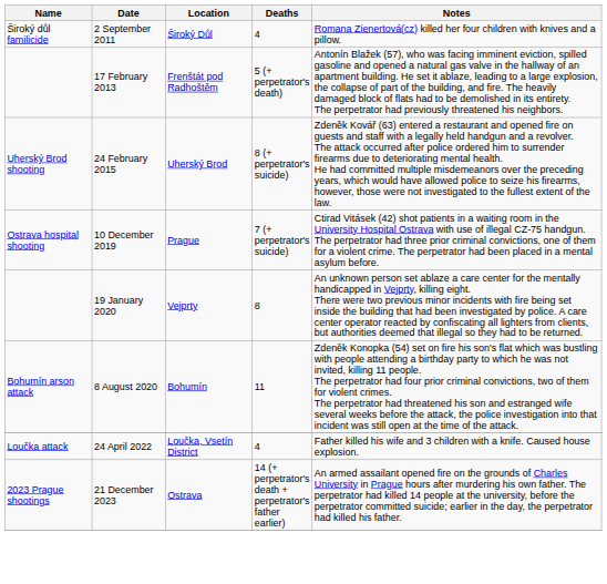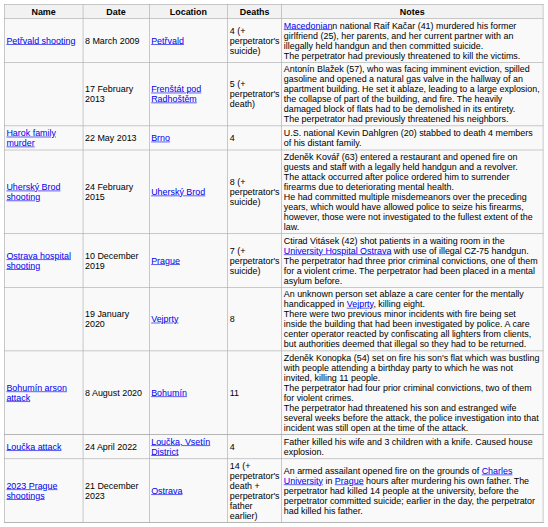+ row: Petřvald shooting | 8 March 2009 | Petřvald | 4 (+ perpetrator's suicide) | Macedoniann national Raif Kačar (41) murdered his former girlfriend (25), her parents, and her current partner with an illegally held handgun and then committed suicide. The perpetrator had previously threatened to kill the victims.
- row: Široký důl familicide | 2 September 2011 | Široký Důl | 4 | Romana Zienertová(cz) killed her four children with knives and a pillow.
+ row: Harok family murder | 22 May 2013 | Brno | 4 | U.S. national Kevin Dahlgren (20) stabbed to death 4 members of his distant family.
